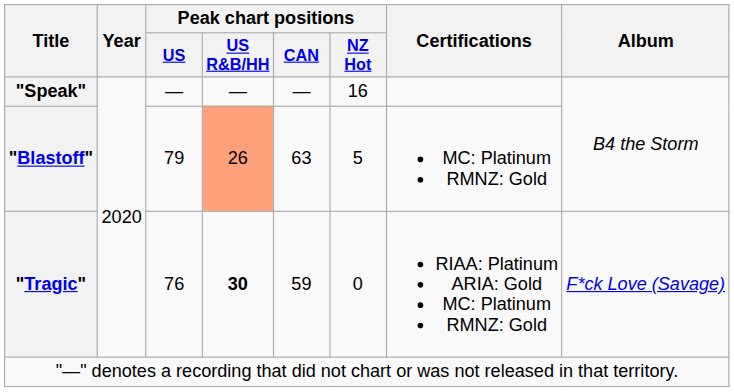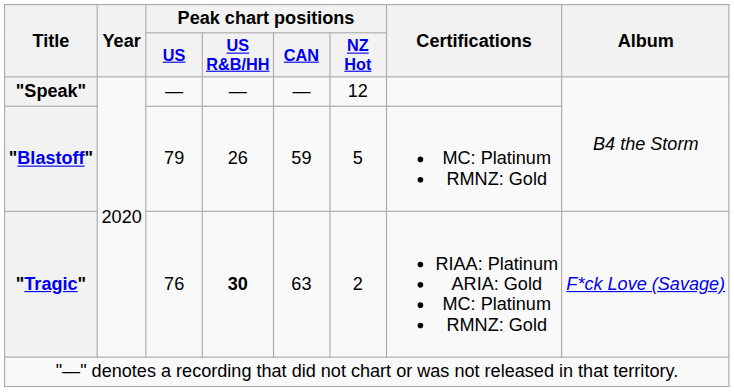"Speak" | Peak chart positions / NZ Hot: 16 -> 12
"Blastoff" | Peak chart positions / US R&B/HH: lightsalmon background -> no background
"Blastoff" | Peak chart positions / CAN: 63 -> 59
"Tragic" | Peak chart positions / CAN: 59 -> 63
"Tragic" | Peak chart positions / NZ Hot: 0 -> 2
